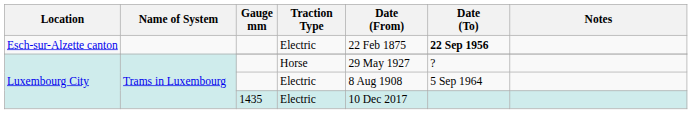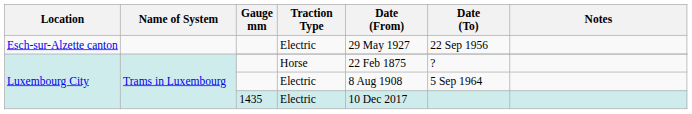Esch-sur-Alzette canton / Electric | Date (From): 22 Feb 1875 -> 29 May 1927
Esch-sur-Alzette canton / Electric | Date (To): bold -> normal
Horse | Date (From): 29 May 1927 -> 22 Feb 1875
